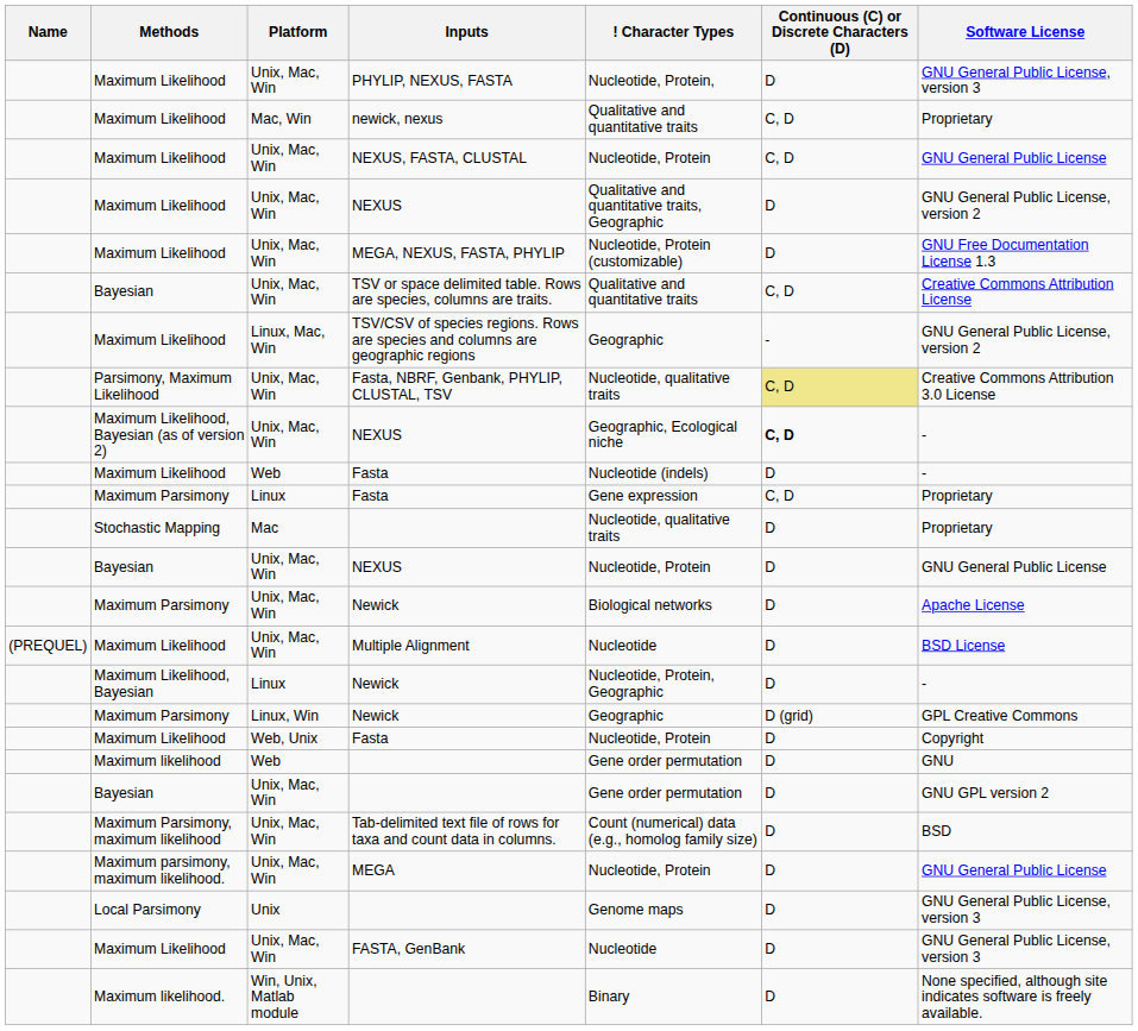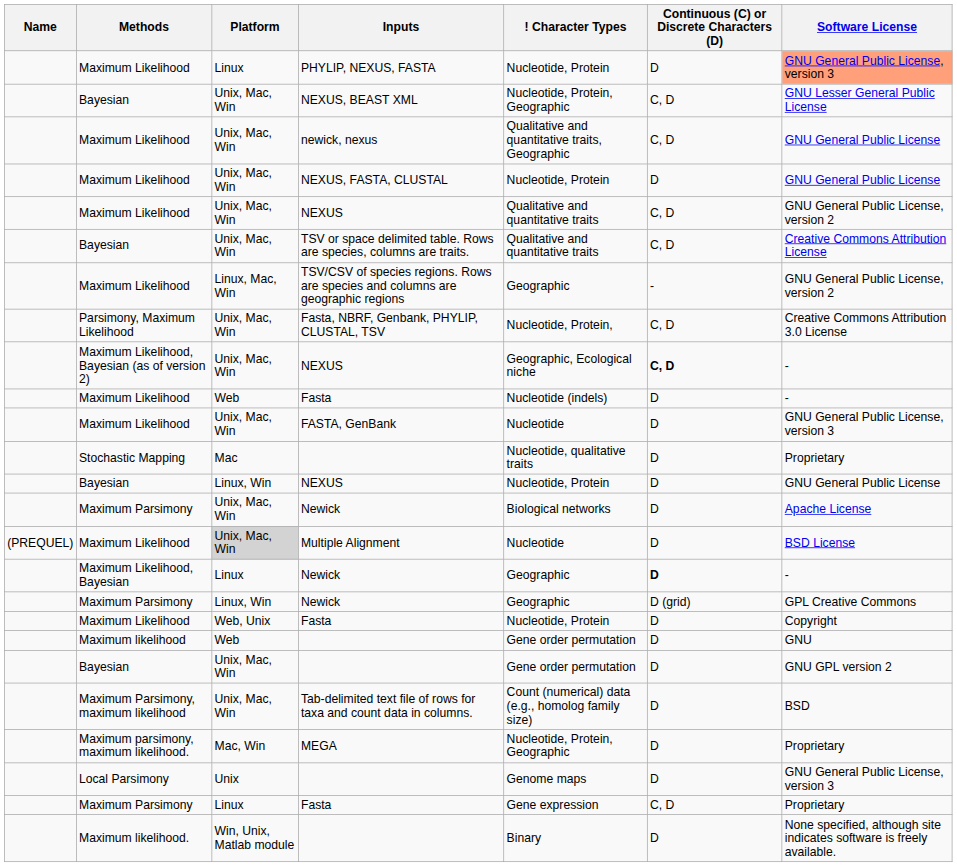PHYLIP, NEXUS, FASTA | Platform: Unix, Mac, Win -> Linux
PHYLIP, NEXUS, FASTA | ! Character Types: Nucleotide, Protein, -> Nucleotide, Protein
PHYLIP, NEXUS, FASTA | Software License: no background -> lightsalmon background
+ row: Bayesian | Unix, Mac, Win | NEXUS, BEAST XML | Nucleotide, Protein, Geographic | C, D | GNU Lesser General Public License
newick, nexus | Platform: Mac, Win -> Unix, Mac, Win
newick, nexus | ! Character Types: Qualitative and quantitative traits -> Qualitative and quantitative traits, Geographic
newick, nexus | Software License: Proprietary -> GNU General Public License
NEXUS, FASTA, CLUSTAL | Continuous (C) or Discrete Characters (D): C, D -> D
Maximum Likelihood / NEXUS | ! Character Types: Qualitative and quantitative traits, Geographic -> Qualitative and quantitative traits
Maximum Likelihood / NEXUS | Continuous (C) or Discrete Characters (D): D -> C, D
- row: Maximum Likelihood | Unix, Mac, Win | MEGA, NEXUS, FASTA, PHYLIP | Nucleotide, Protein (customizable) | D | GNU Free Documentation License 1.3
Fasta, NBRF, Genbank, PHYLIP, CLUSTAL, TSV | ! Character Types: Nucleotide, qualitative traits -> Nucleotide, Protein,
Fasta, NBRF, Genbank, PHYLIP, CLUSTAL, TSV | Continuous (C) or Discrete Characters (D): khaki background -> no background
rows swapped: Maximum Parsimony / Fasta <-> FASTA, GenBank
Bayesian / NEXUS | Platform: Unix, Mac, Win -> Linux, Win
Multiple Alignment | Platform: no background -> lightgrey background
Maximum Likelihood, Bayesian / Newick | ! Character Types: Nucleotide, Protein, Geographic -> Geographic
Maximum Likelihood, Bayesian / Newick | Continuous (C) or Discrete Characters (D): normal -> bold
MEGA | Platform: Unix, Mac, Win -> Mac, Win
MEGA | ! Character Types: Nucleotide, Protein -> Nucleotide, Protein, Geographic
MEGA | Software License: GNU General Public License -> Proprietary
